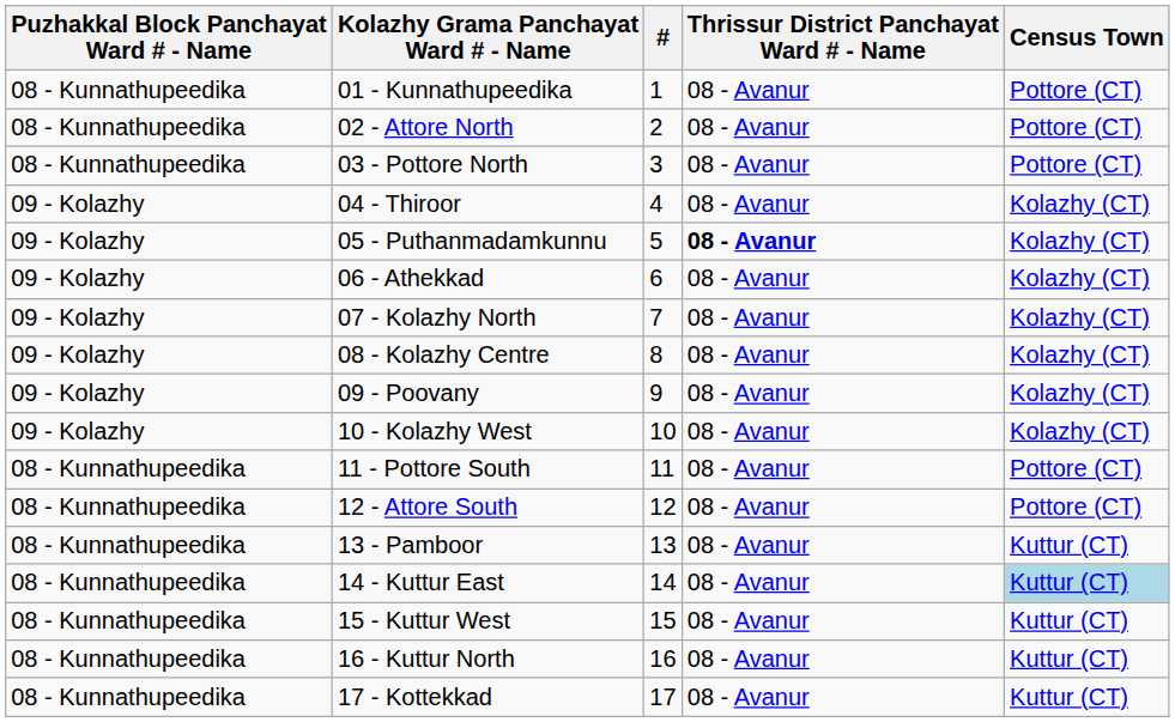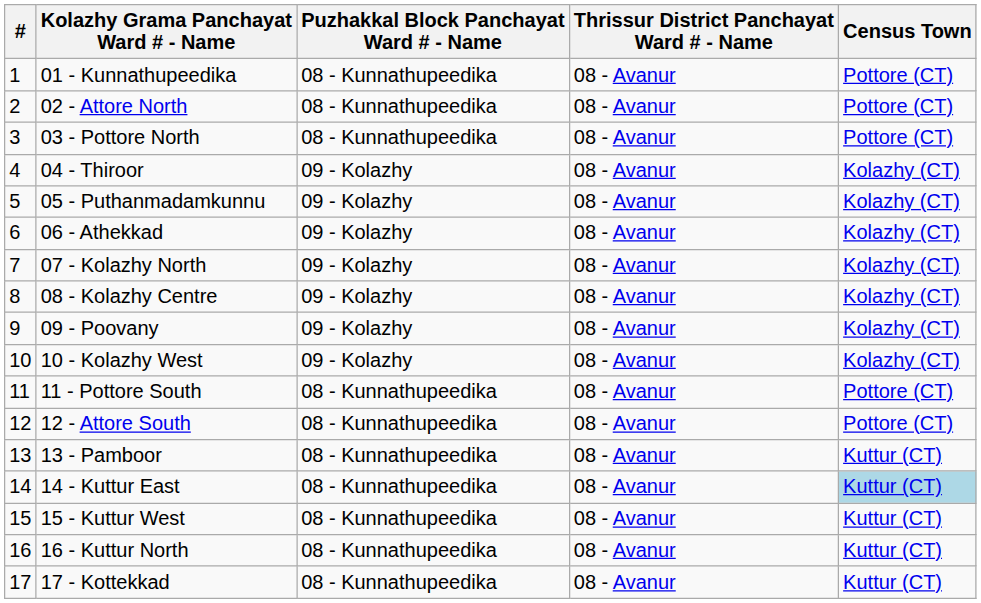columns swapped: # <-> Puzhakkal Block Panchayat Ward # - Name
05 - Puthanmadamkunnu | Thrissur District Panchayat Ward # - Name: bold -> normal
